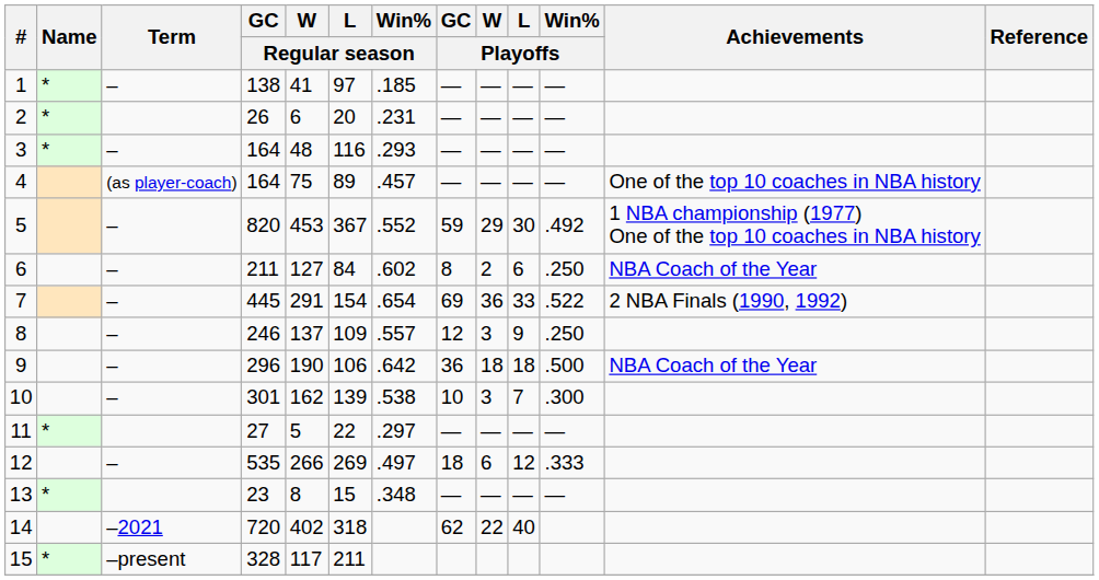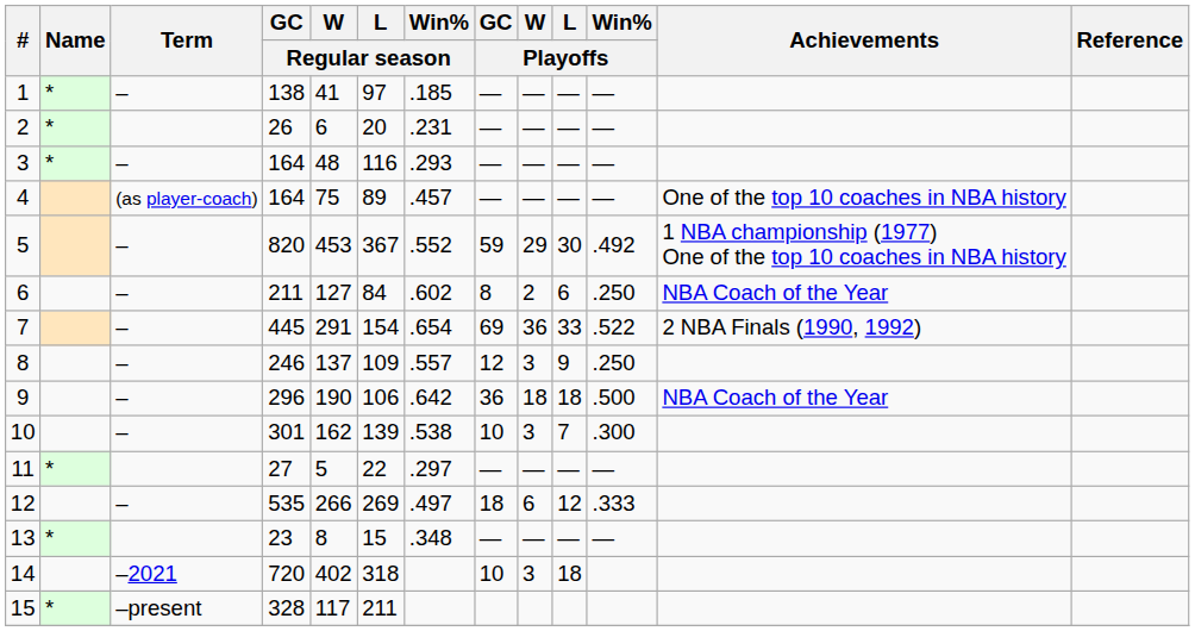14 | GC / Playoffs: 62 -> 10
14 | W / Playoffs: 22 -> 3
14 | L / Playoffs: 40 -> 18
